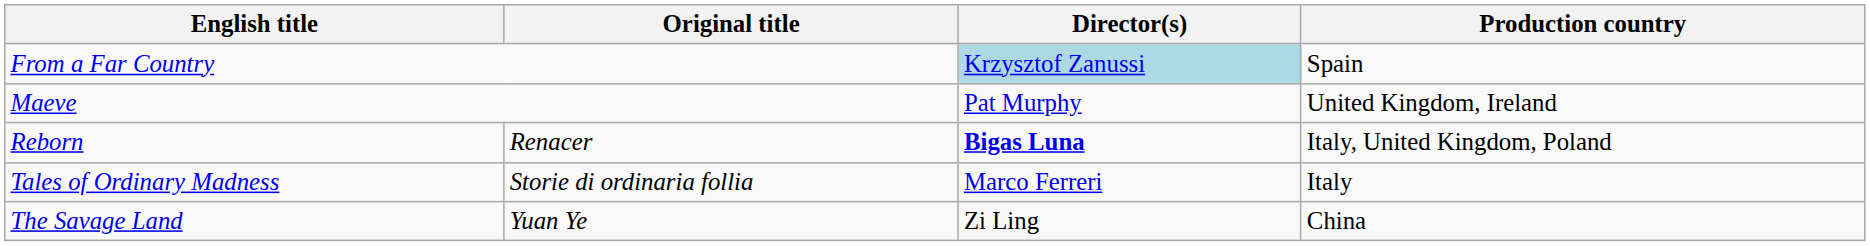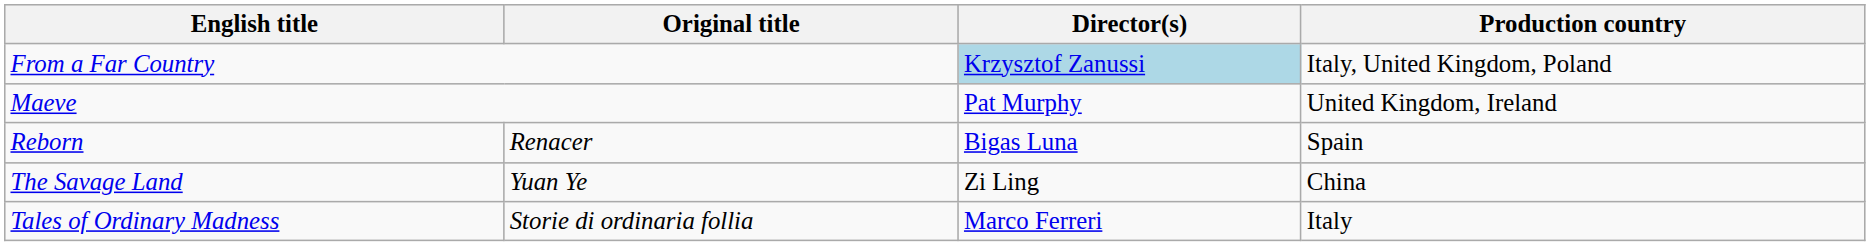From a Far Country | Production country: Spain -> Italy, United Kingdom, Poland
Reborn | Director(s): bold -> normal
Reborn | Production country: Italy, United Kingdom, Poland -> Spain
rows swapped: The Savage Land <-> Tales of Ordinary Madness
